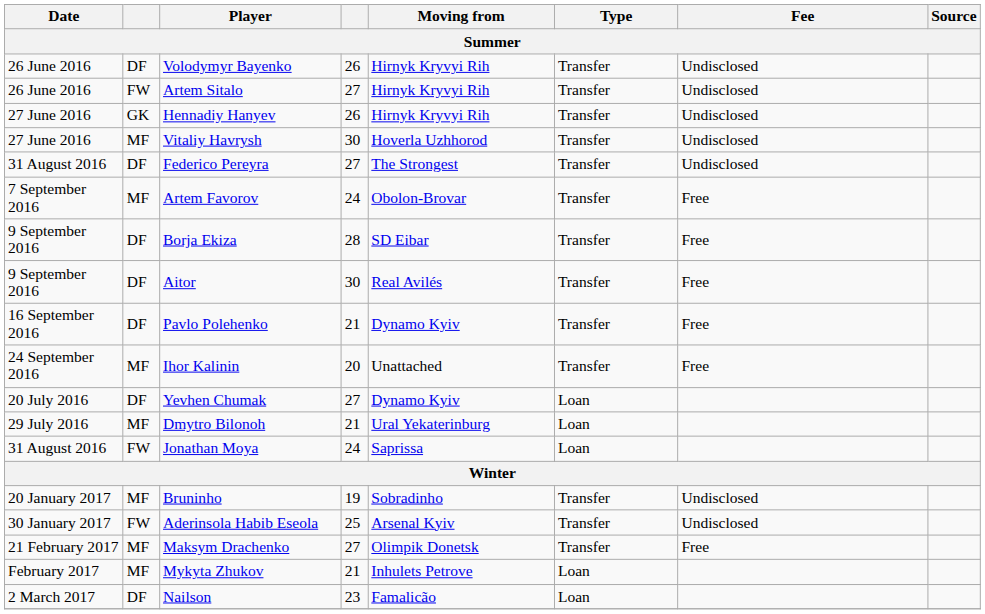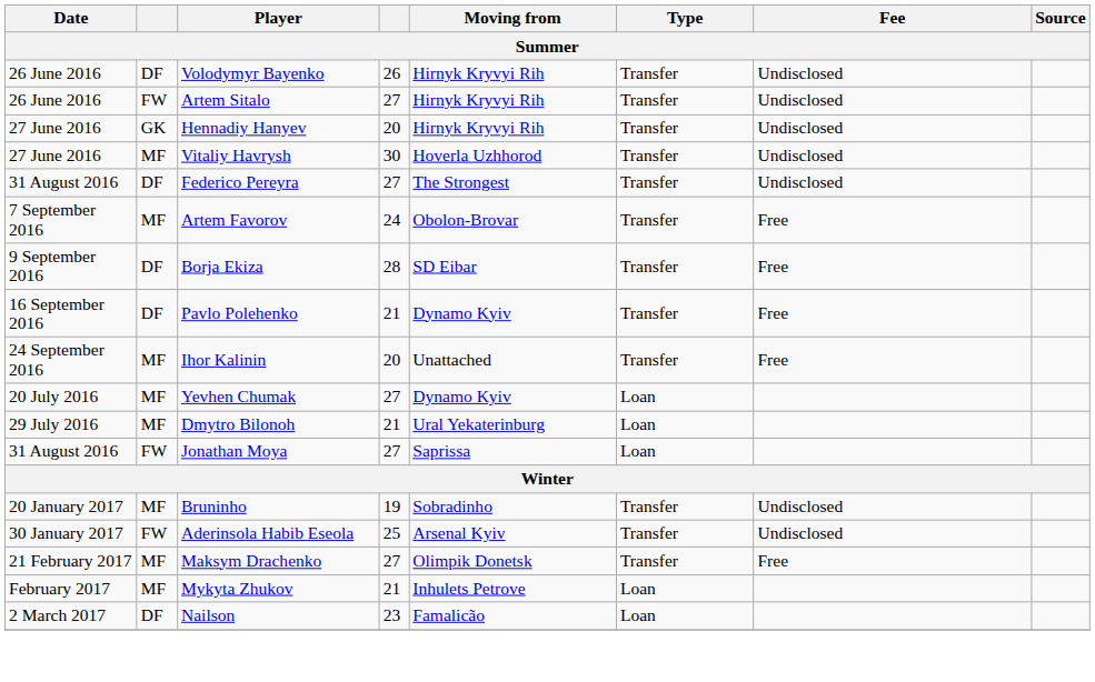Hennadiy Hanyev | column 4: 26 -> 20
- row: 9 September 2016 | DF | Aitor | 30 | Real Avilés | Transfer | Free
Yevhen Chumak | column 2: DF -> MF
Jonathan Moya | column 4: 24 -> 27
